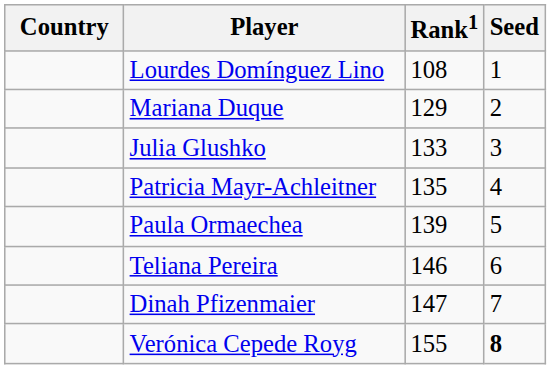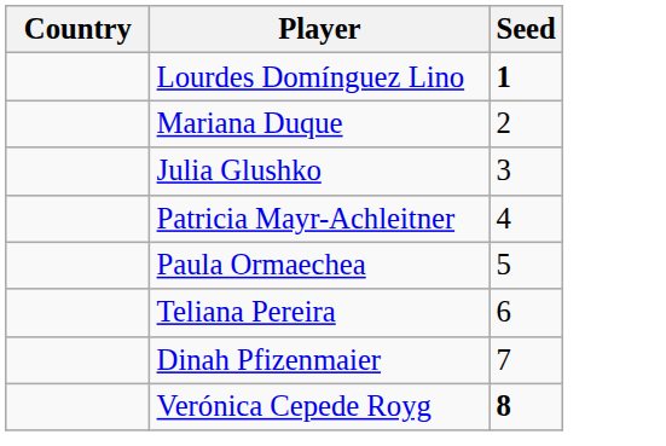- column: Rank1 | 108 | 129 | 133 | 135 | 139 | 146 | 147 | 155
Lourdes Domínguez Lino | Seed: normal -> bold
